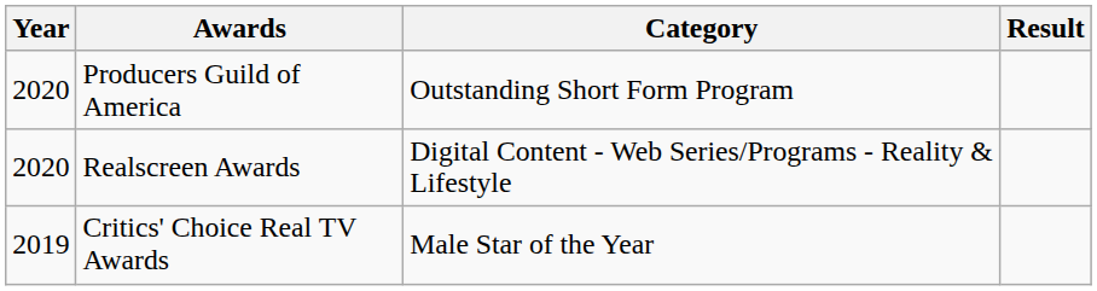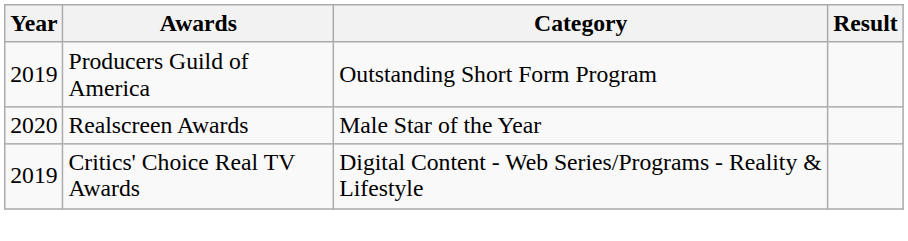Producers Guild of America | Year: 2020 -> 2019
Realscreen Awards | Category: Digital Content - Web Series/Programs - Reality & Lifestyle -> Male Star of the Year
Critics' Choice Real TV Awards | Category: Male Star of the Year -> Digital Content - Web Series/Programs - Reality & Lifestyle
